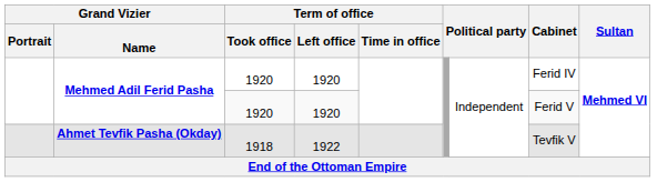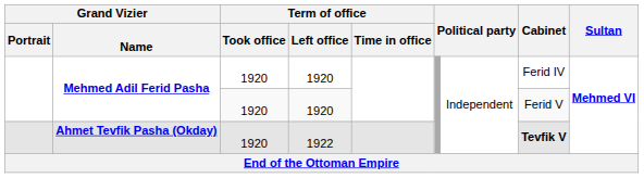Ahmet Tevfik Pasha (Okday) | Term of office / Took office: 1918 -> 1920
Ahmet Tevfik Pasha (Okday) | Cabinet: normal -> bold
